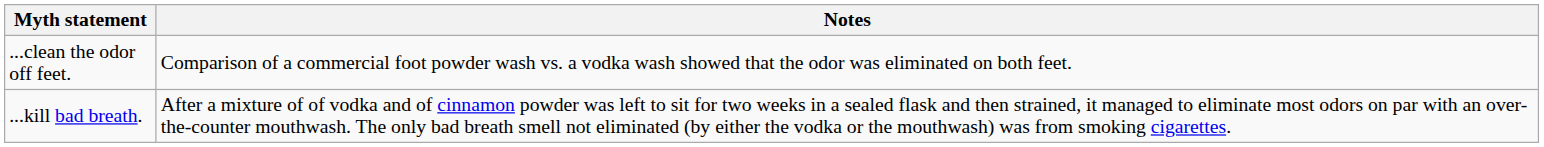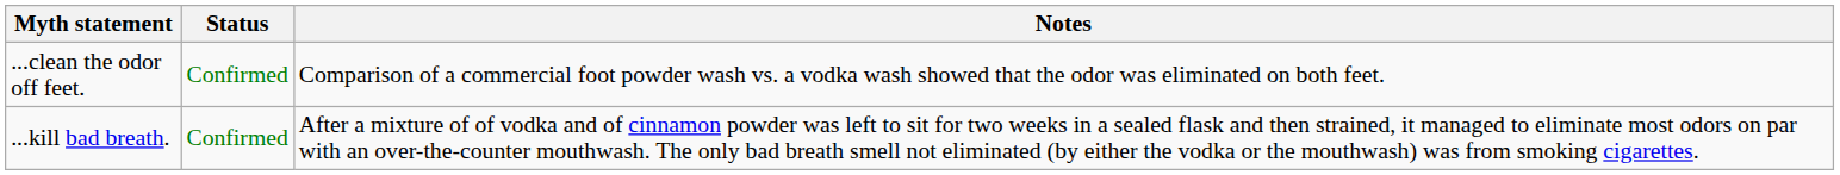+ column: Status | Confirmed | Confirmed
